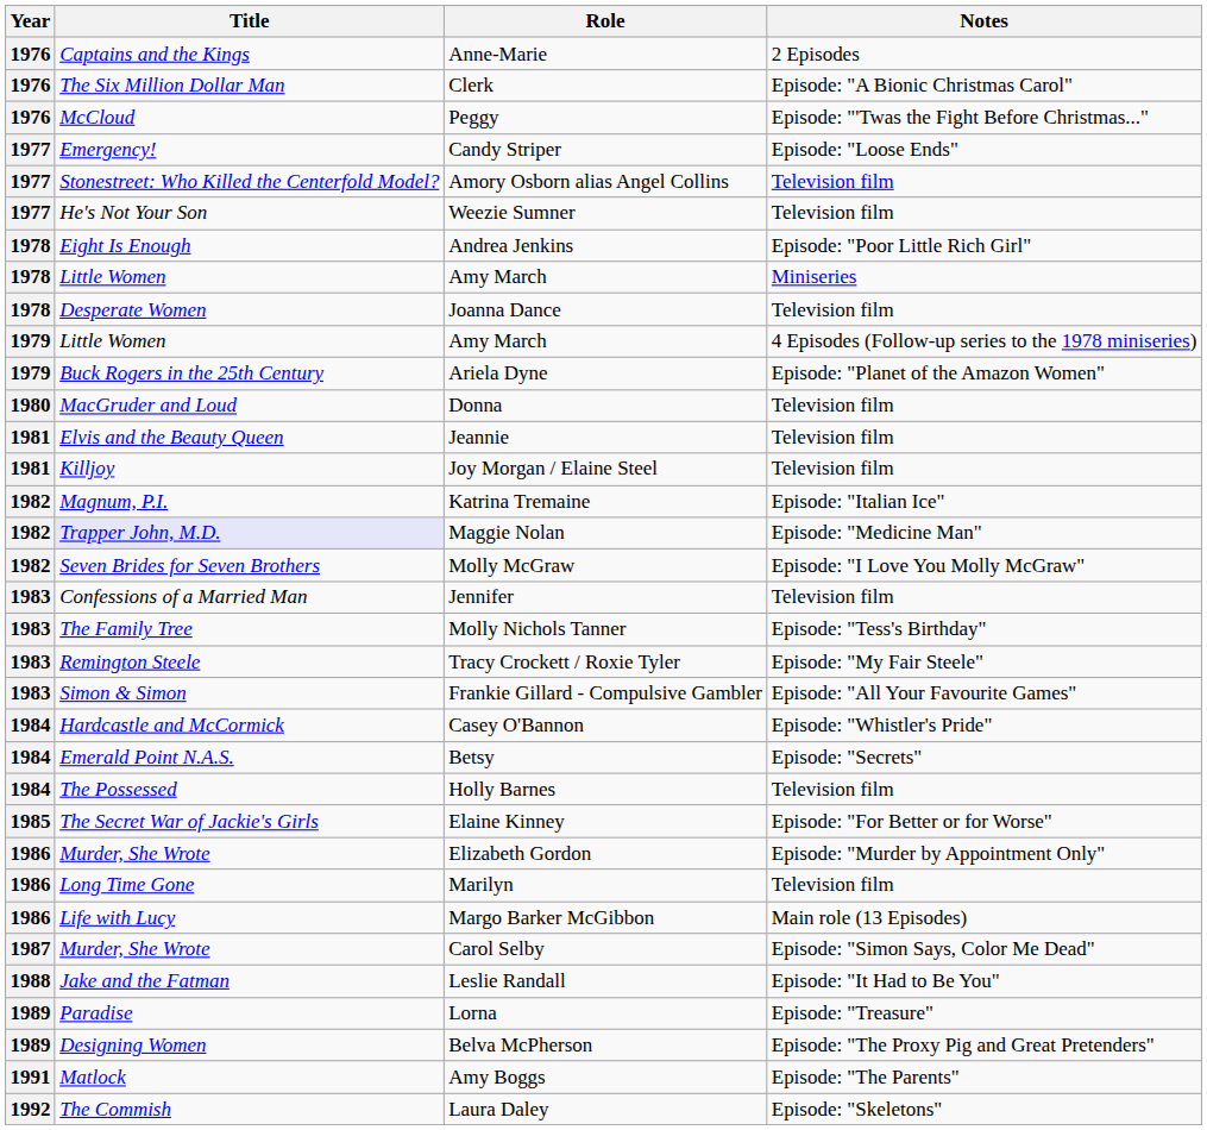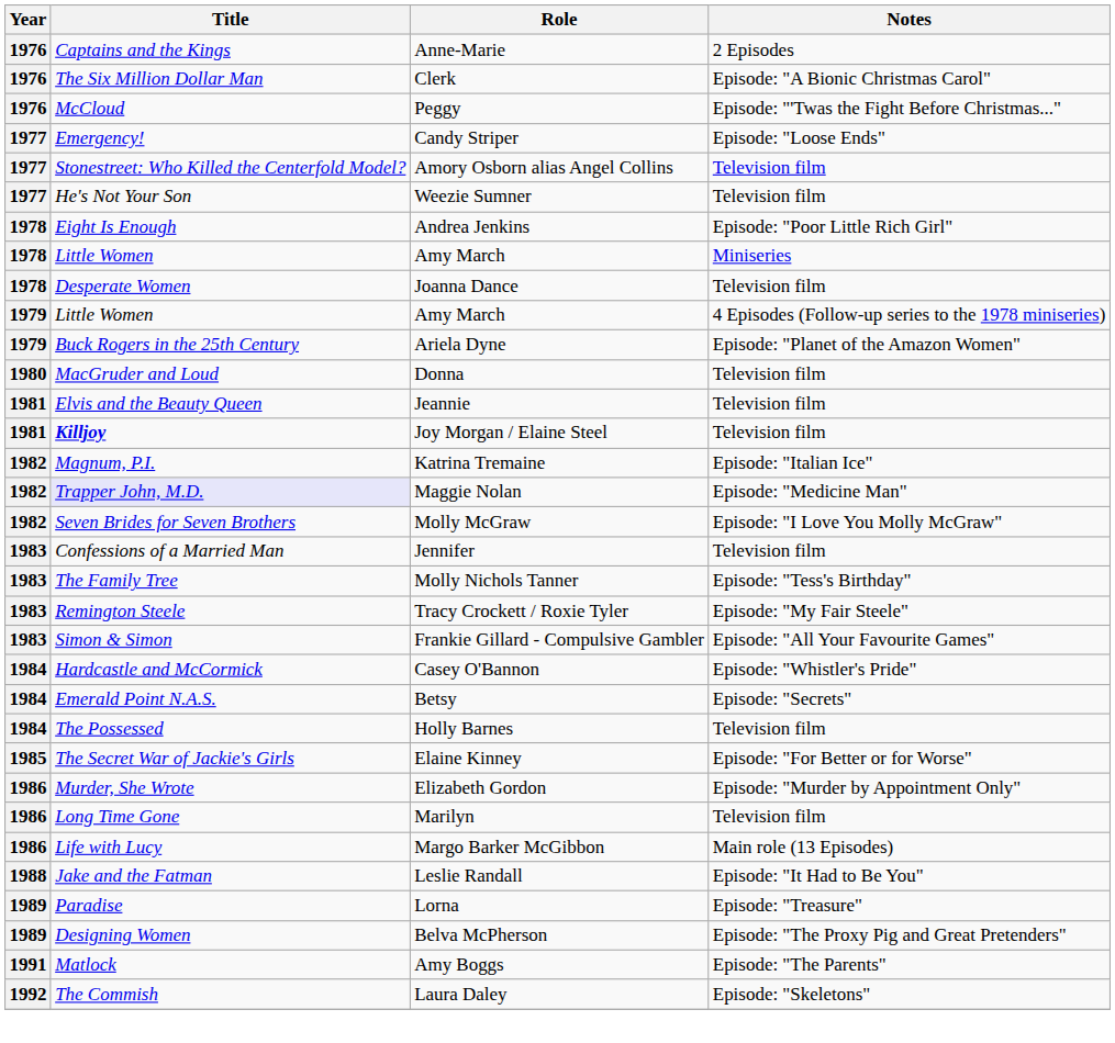Joy Morgan / Elaine Steel | Title: normal -> bold
- row: 1987 | Murder, She Wrote | Carol Selby | Episode: "Simon Says, Color Me Dead"
